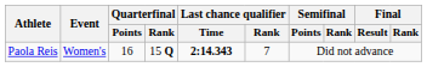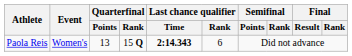Paola Reis | Quarterfinal / Points: 16 -> 13
Paola Reis | Last chance qualifier / Rank: 7 -> 6
